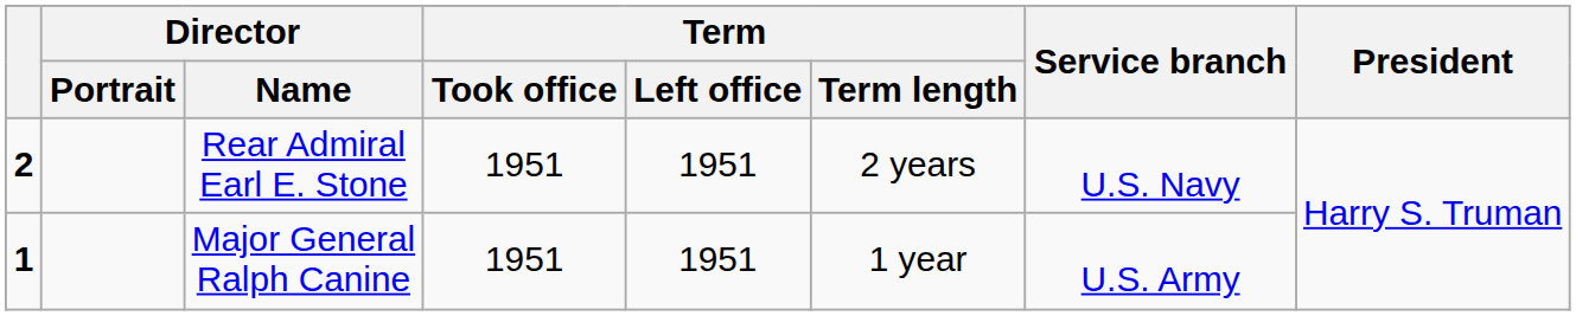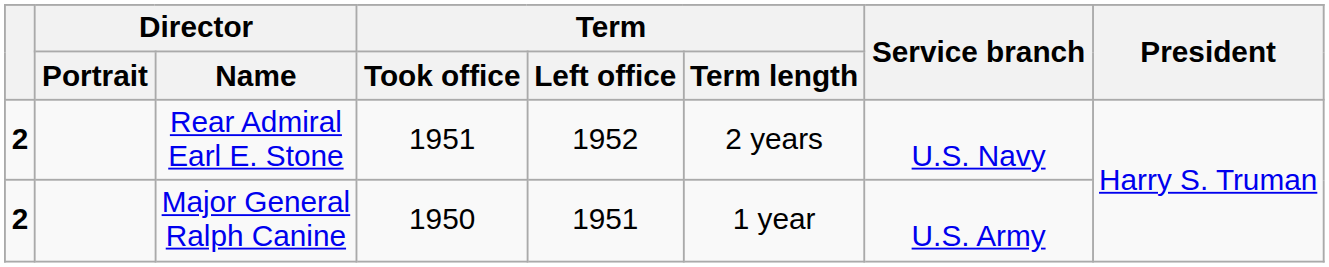Rear Admiral Earl E. Stone | Term / Left office: 1951 -> 1952
Major General Ralph Canine | column 1: 1 -> 2
Major General Ralph Canine | Term / Took office: 1951 -> 1950
